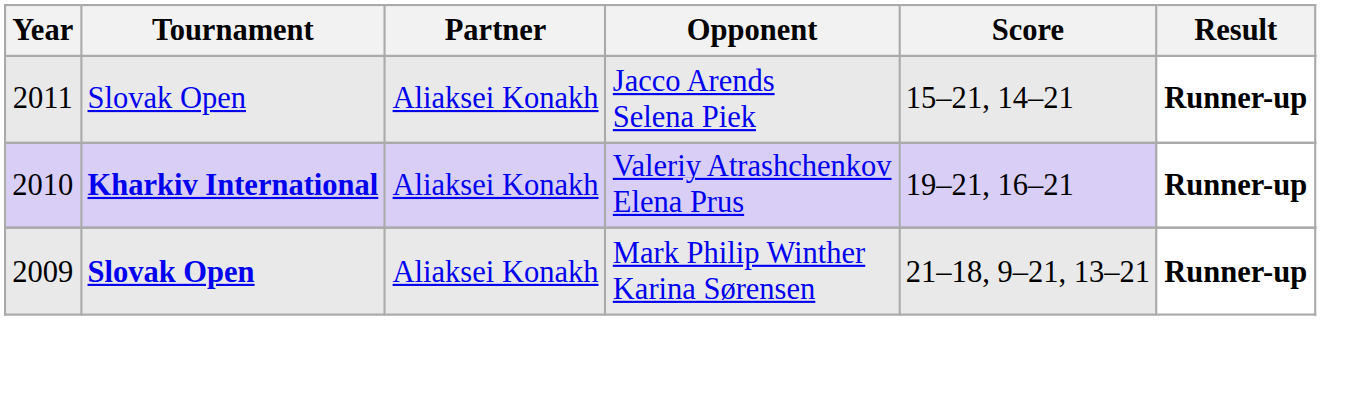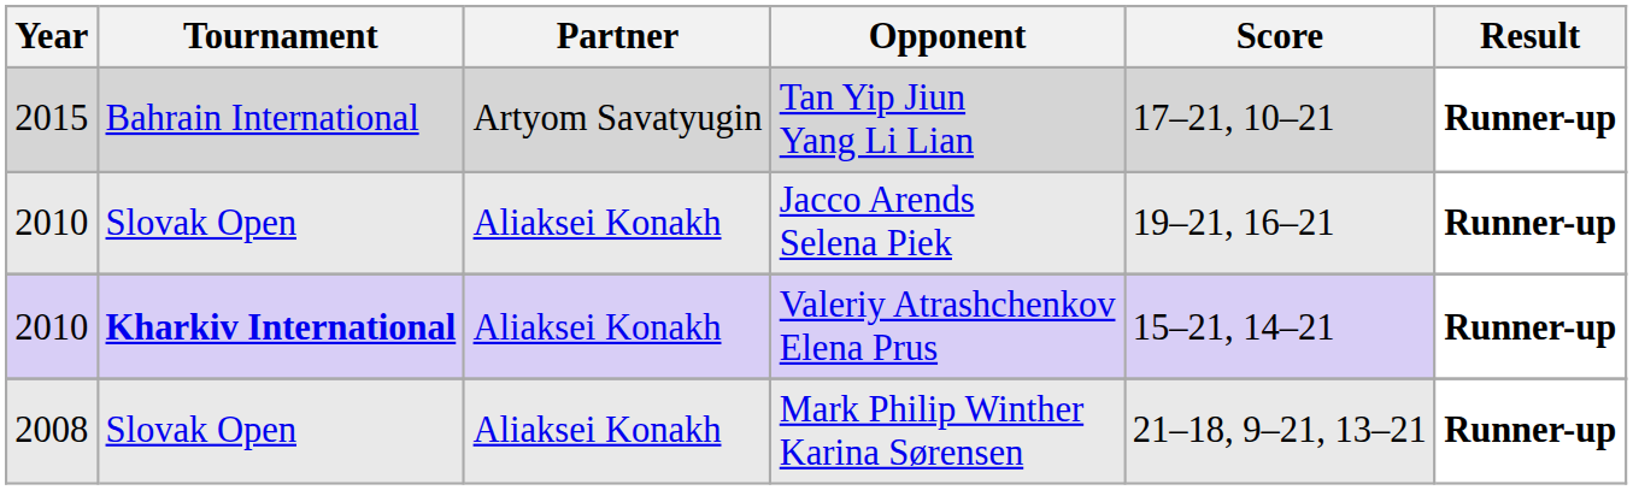+ row: 2015 | Bahrain International | Artyom Savatyugin | Tan Yip Jiun Yang Li Lian | 17–21, 10–21 | Runner-up
Jacco Arends Selena Piek | Year: 2011 -> 2010
Jacco Arends Selena Piek | Score: 15–21, 14–21 -> 19–21, 16–21
Valeriy Atrashchenkov Elena Prus | Score: 19–21, 16–21 -> 15–21, 14–21
Mark Philip Winther Karina Sørensen | Year: 2009 -> 2008
Mark Philip Winther Karina Sørensen | Tournament: bold -> normal
